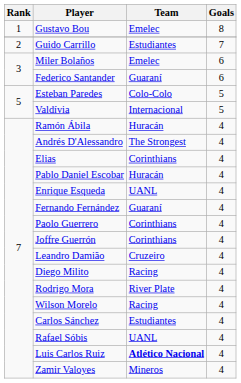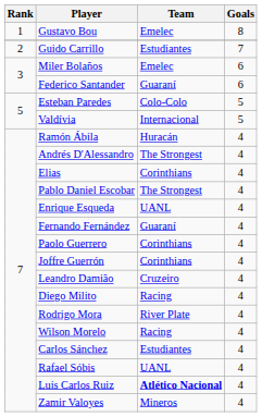Pablo Daniel Escobar | Team: Huracán -> The Strongest
